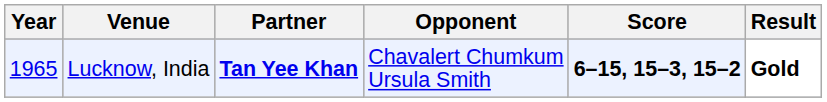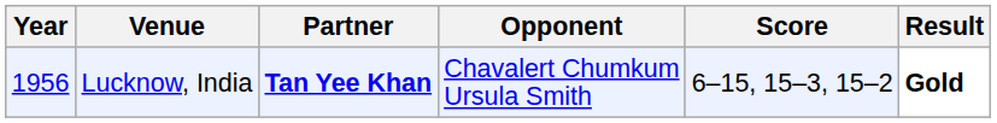Lucknow, India | Year: 1965 -> 1956
Lucknow, India | Score: bold -> normal
